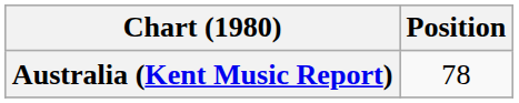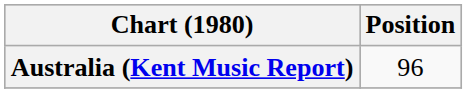Australia (Kent Music Report) | Position: 78 -> 96
